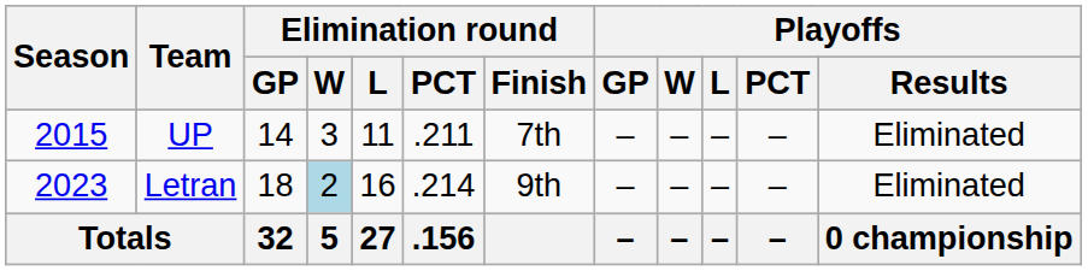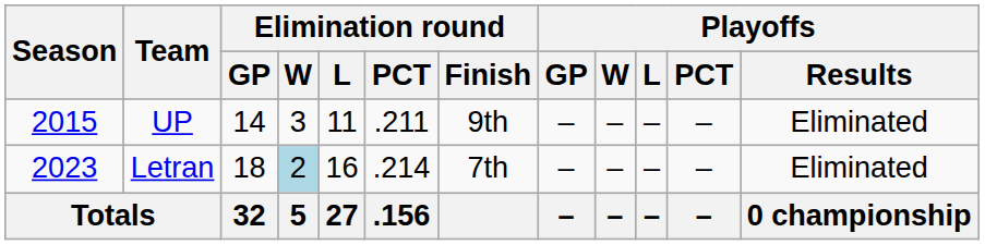UP | Elimination round / Finish: 7th -> 9th
Letran | Elimination round / Finish: 9th -> 7th
